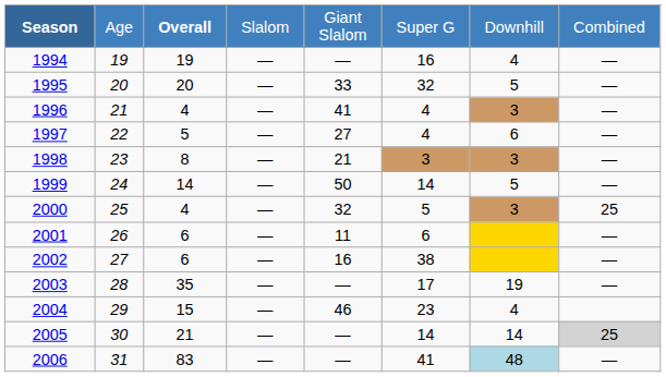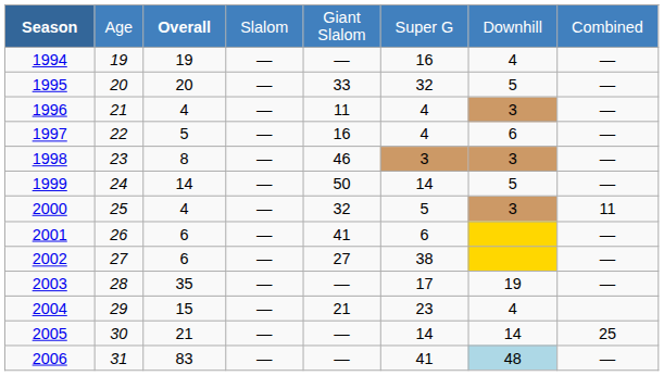1996 | column 5: 41 -> 11
1997 | column 5: 27 -> 16
1998 | column 5: 21 -> 46
2000 | column 8: 25 -> 11
2001 | column 5: 11 -> 41
2002 | column 5: 16 -> 27
2004 | column 5: 46 -> 21
2005 | column 8: lightgrey background -> no background
